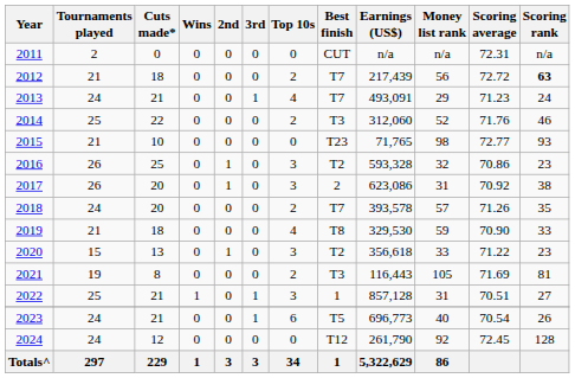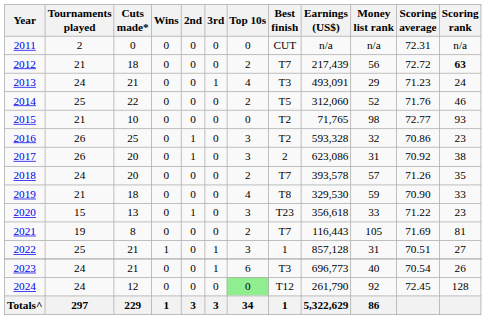2013 | Best finish: T7 -> T3
2014 | Best finish: T3 -> T5
2015 | Best finish: T23 -> T2
2020 | Best finish: T2 -> T23
2021 | Best finish: T3 -> T7
2023 | Best finish: T5 -> T3
2024 | Top 10s: no background -> lightgreen background
